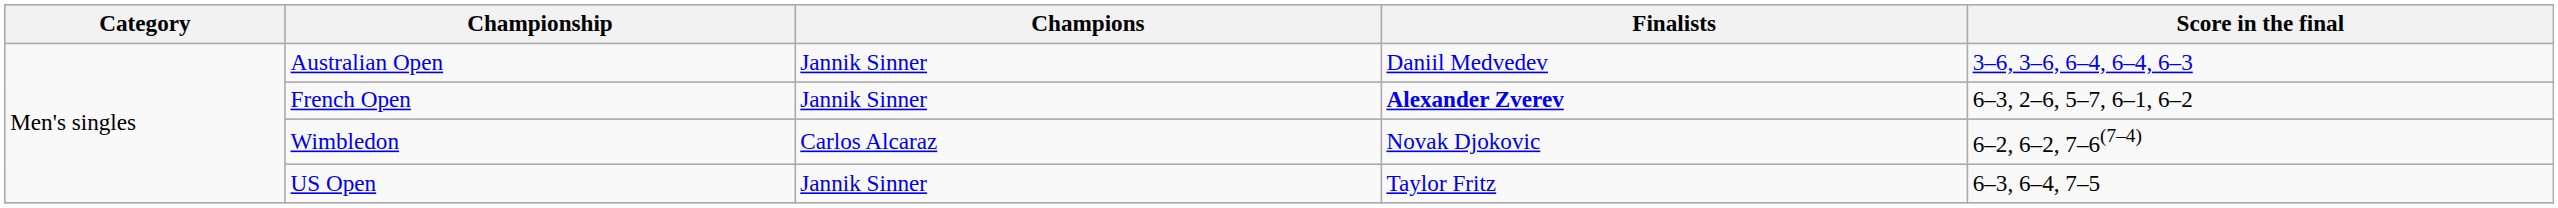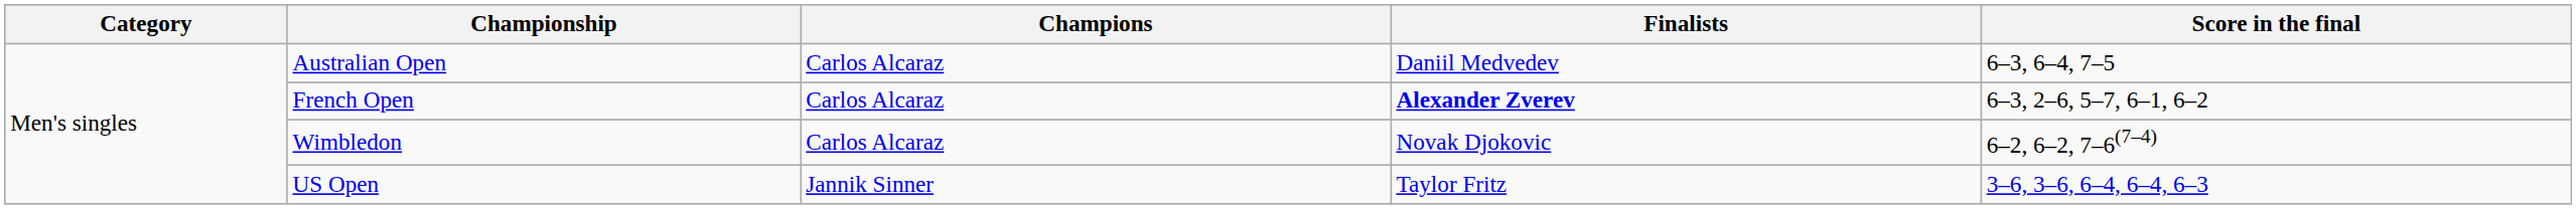Australian Open | Champions: Jannik Sinner -> Carlos Alcaraz
Australian Open | Score in the final: 3–6, 3–6, 6–4, 6–4, 6–3 -> 6–3, 6–4, 7–5
French Open | Champions: Jannik Sinner -> Carlos Alcaraz
US Open | Score in the final: 6–3, 6–4, 7–5 -> 3–6, 3–6, 6–4, 6–4, 6–3
